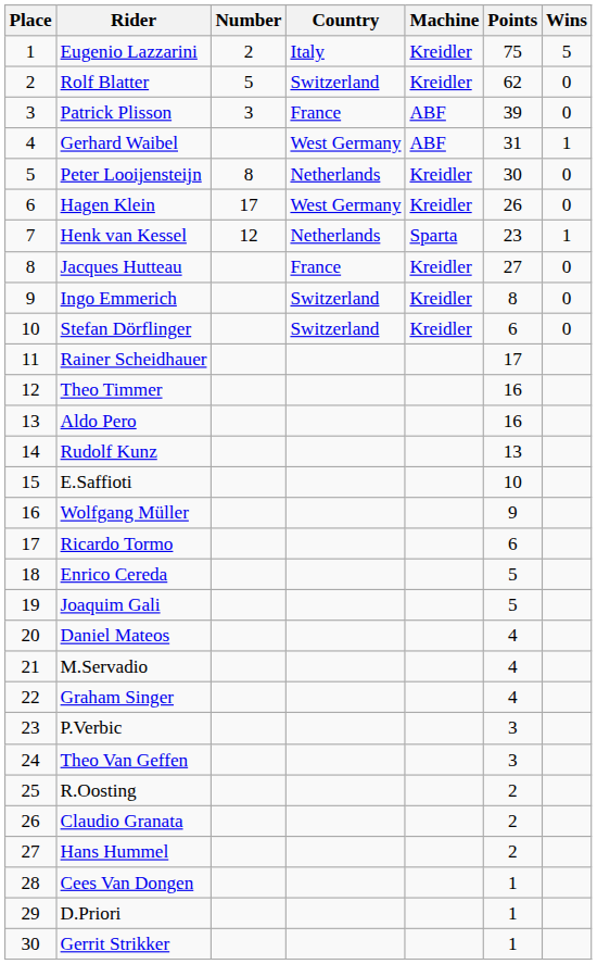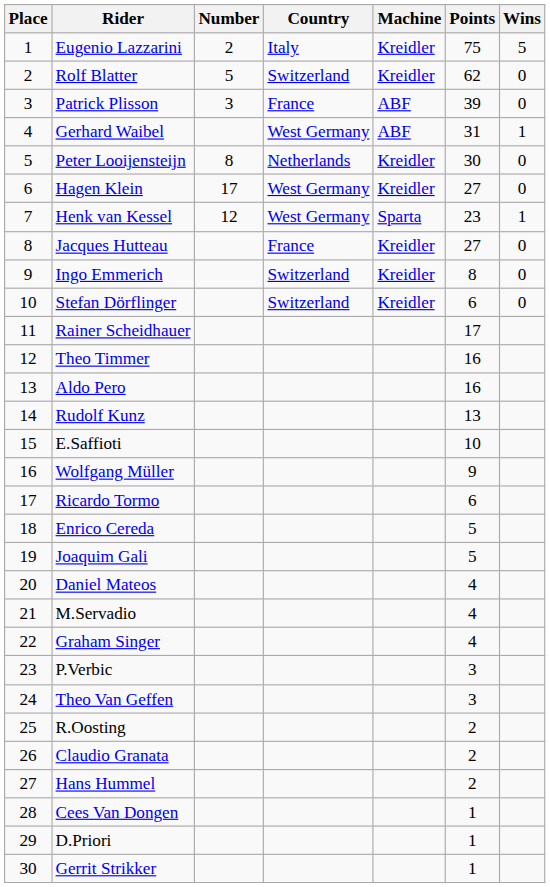Hagen Klein | Points: 26 -> 27
Henk van Kessel | Country: Netherlands -> West Germany
